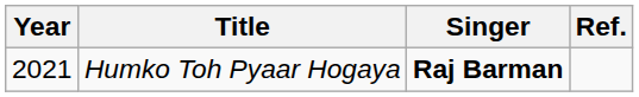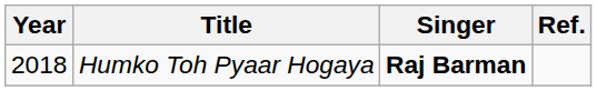Humko Toh Pyaar Hogaya | Year: 2021 -> 2018
